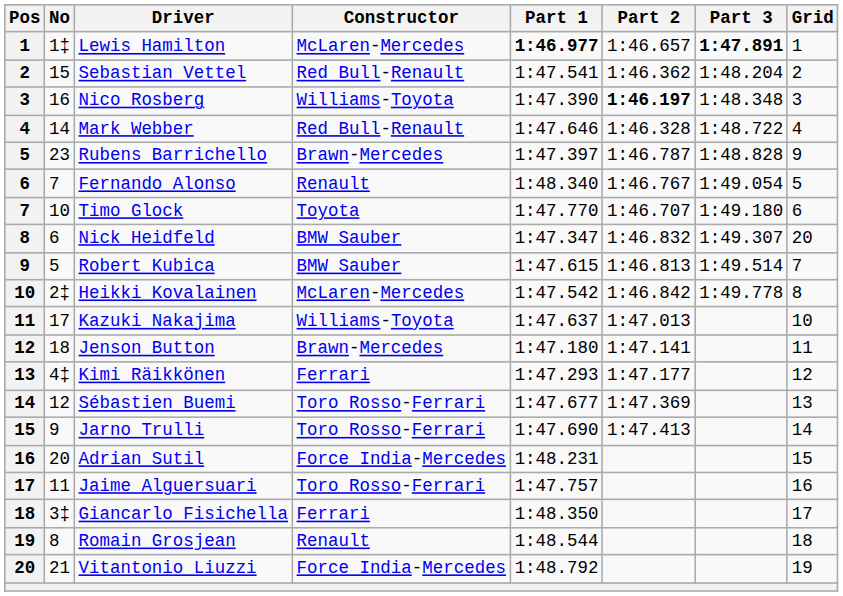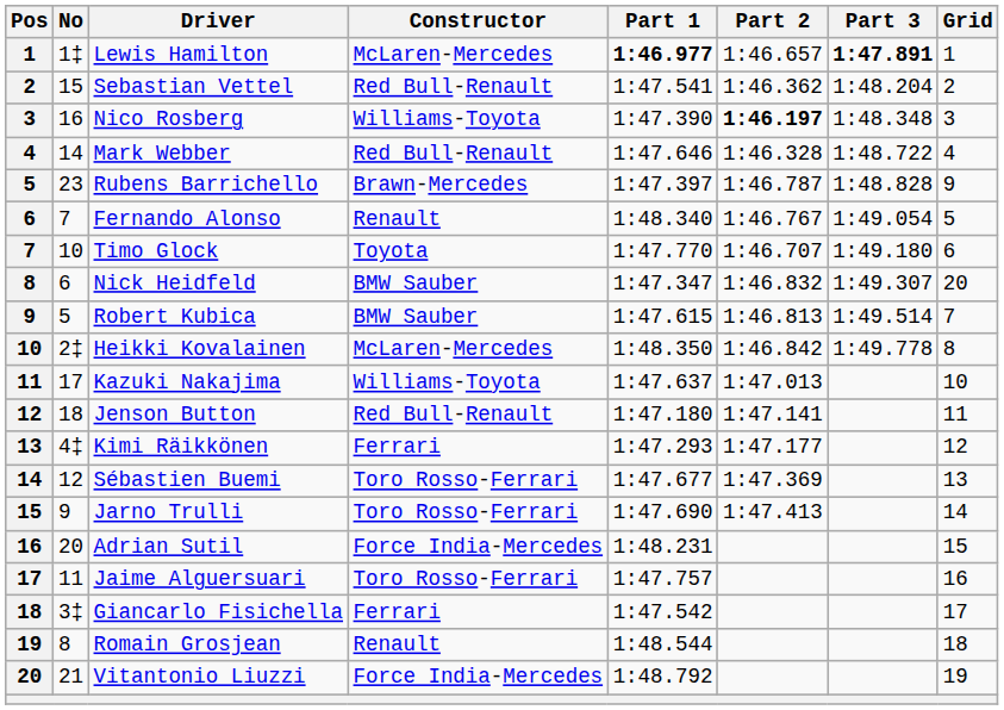Heikki Kovalainen | Part 1: 1:47.542 -> 1:48.350
Jenson Button | Constructor: Brawn-Mercedes -> Red Bull-Renault
Giancarlo Fisichella | Part 1: 1:48.350 -> 1:47.542
